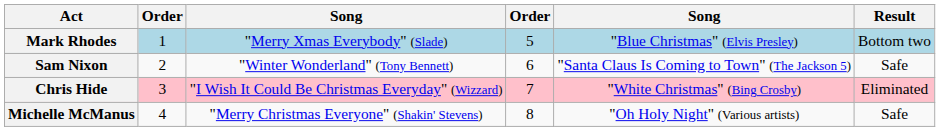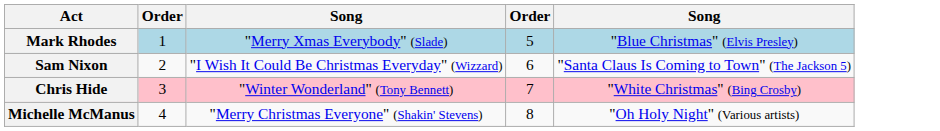- column: Result | Bottom two | Safe | Eliminated | Safe
Sam Nixon | column 3: "Winter Wonderland" (Tony Bennett) -> "I Wish It Could Be Christmas Everyday" (Wizzard)
Chris Hide | column 3: "I Wish It Could Be Christmas Everyday" (Wizzard) -> "Winter Wonderland" (Tony Bennett)
